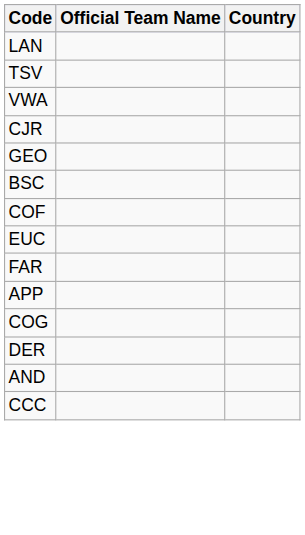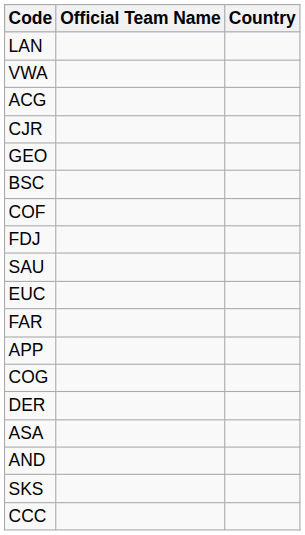- row: TSV
+ row: ACG
+ row: FDJ
+ row: SAU
+ row: ASA
+ row: SKS
